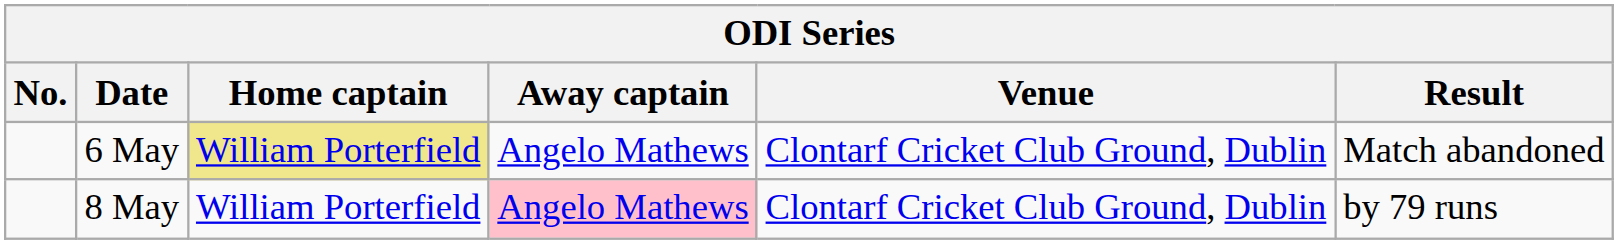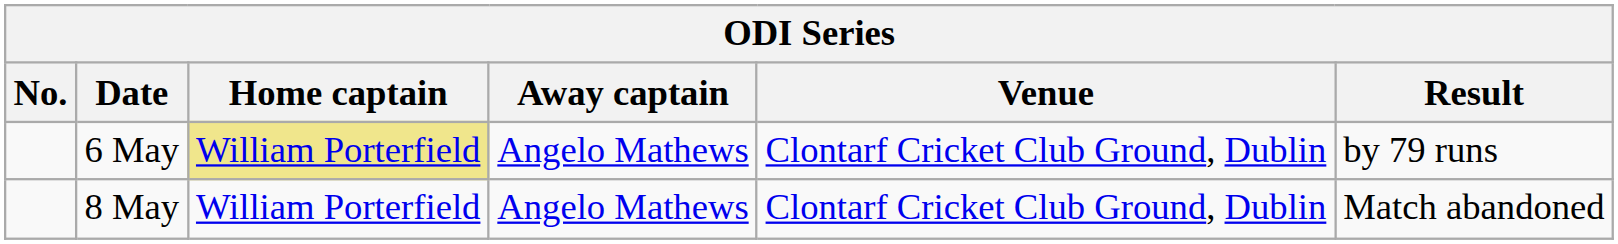6 May | Result: Match abandoned -> by 79 runs
8 May | Away captain: pink background -> no background
8 May | Result: by 79 runs -> Match abandoned
